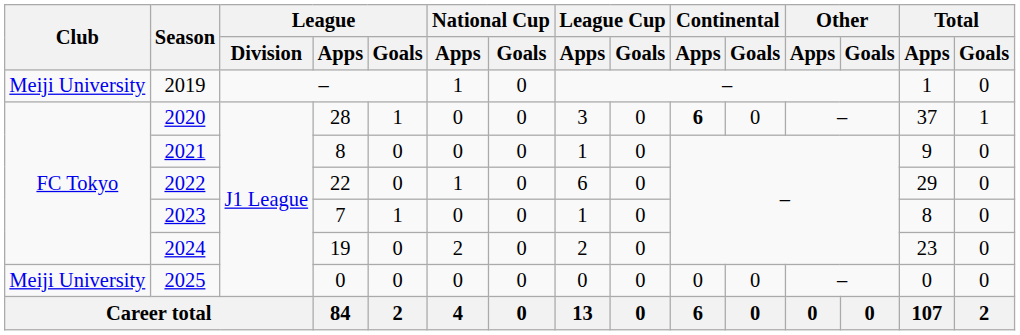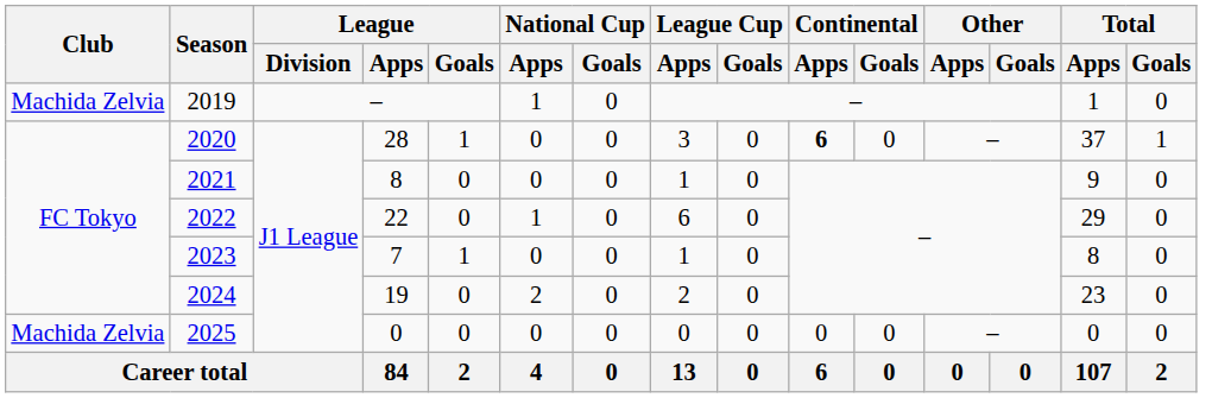2019 | Club: Meiji University -> Machida Zelvia
2025 | Club: Meiji University -> Machida Zelvia
